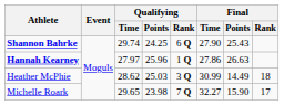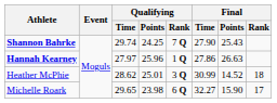Shannon Bahrke | Qualifying / Rank: 6 Q -> 7 Q
Heather McPhie | Qualifying / Points: 25.03 -> 25.01
Heather McPhie | Final / Points: 14.49 -> 14.52
Michelle Roark | Qualifying / Rank: 7 Q -> 6 Q
